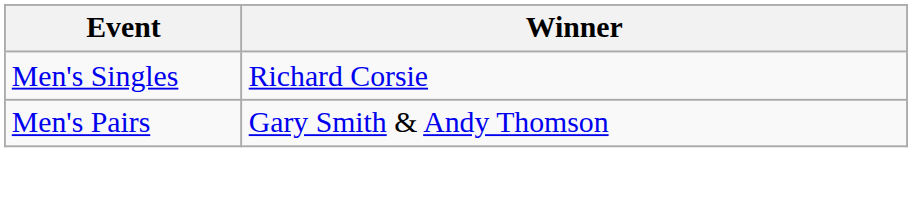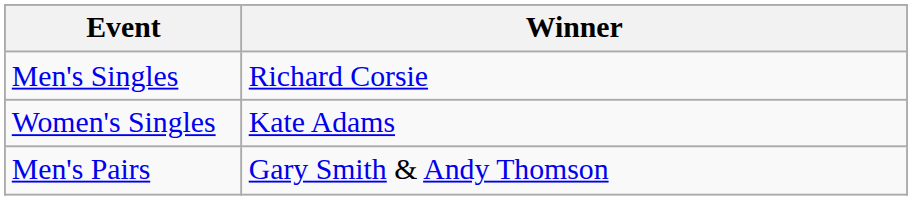+ row: Women's Singles | Kate Adams
